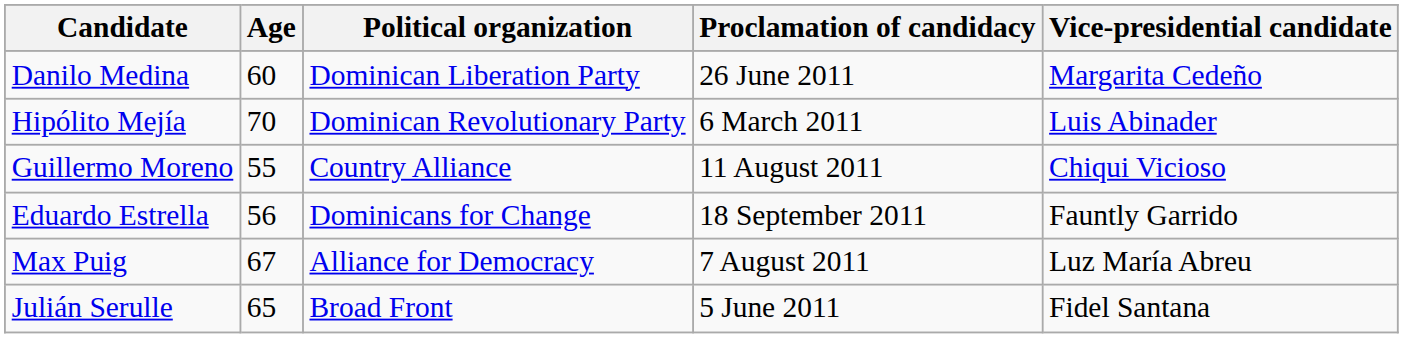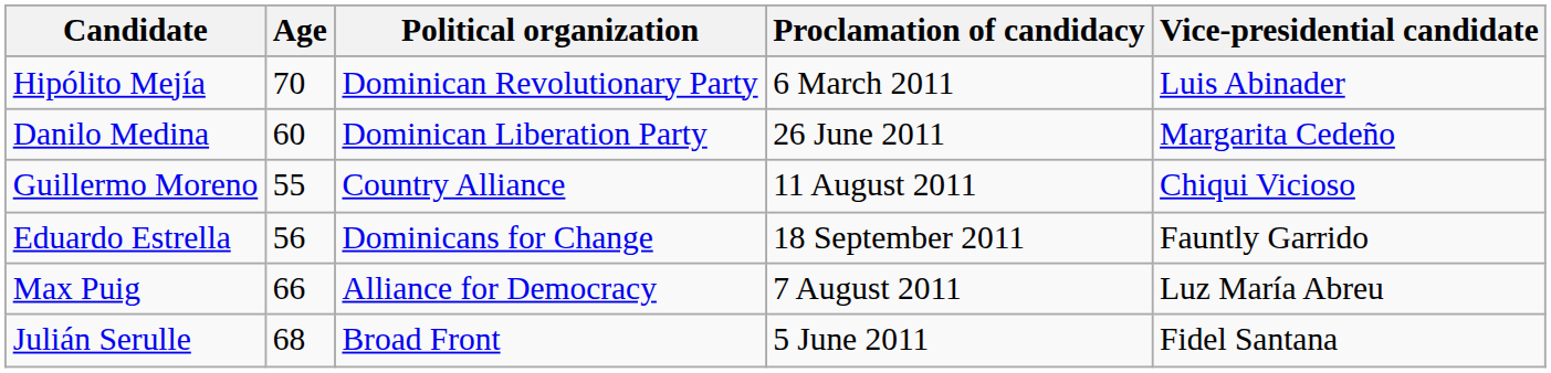rows swapped: Hipólito Mejía <-> Danilo Medina
Max Puig | Age: 67 -> 66
Julián Serulle | Age: 65 -> 68
